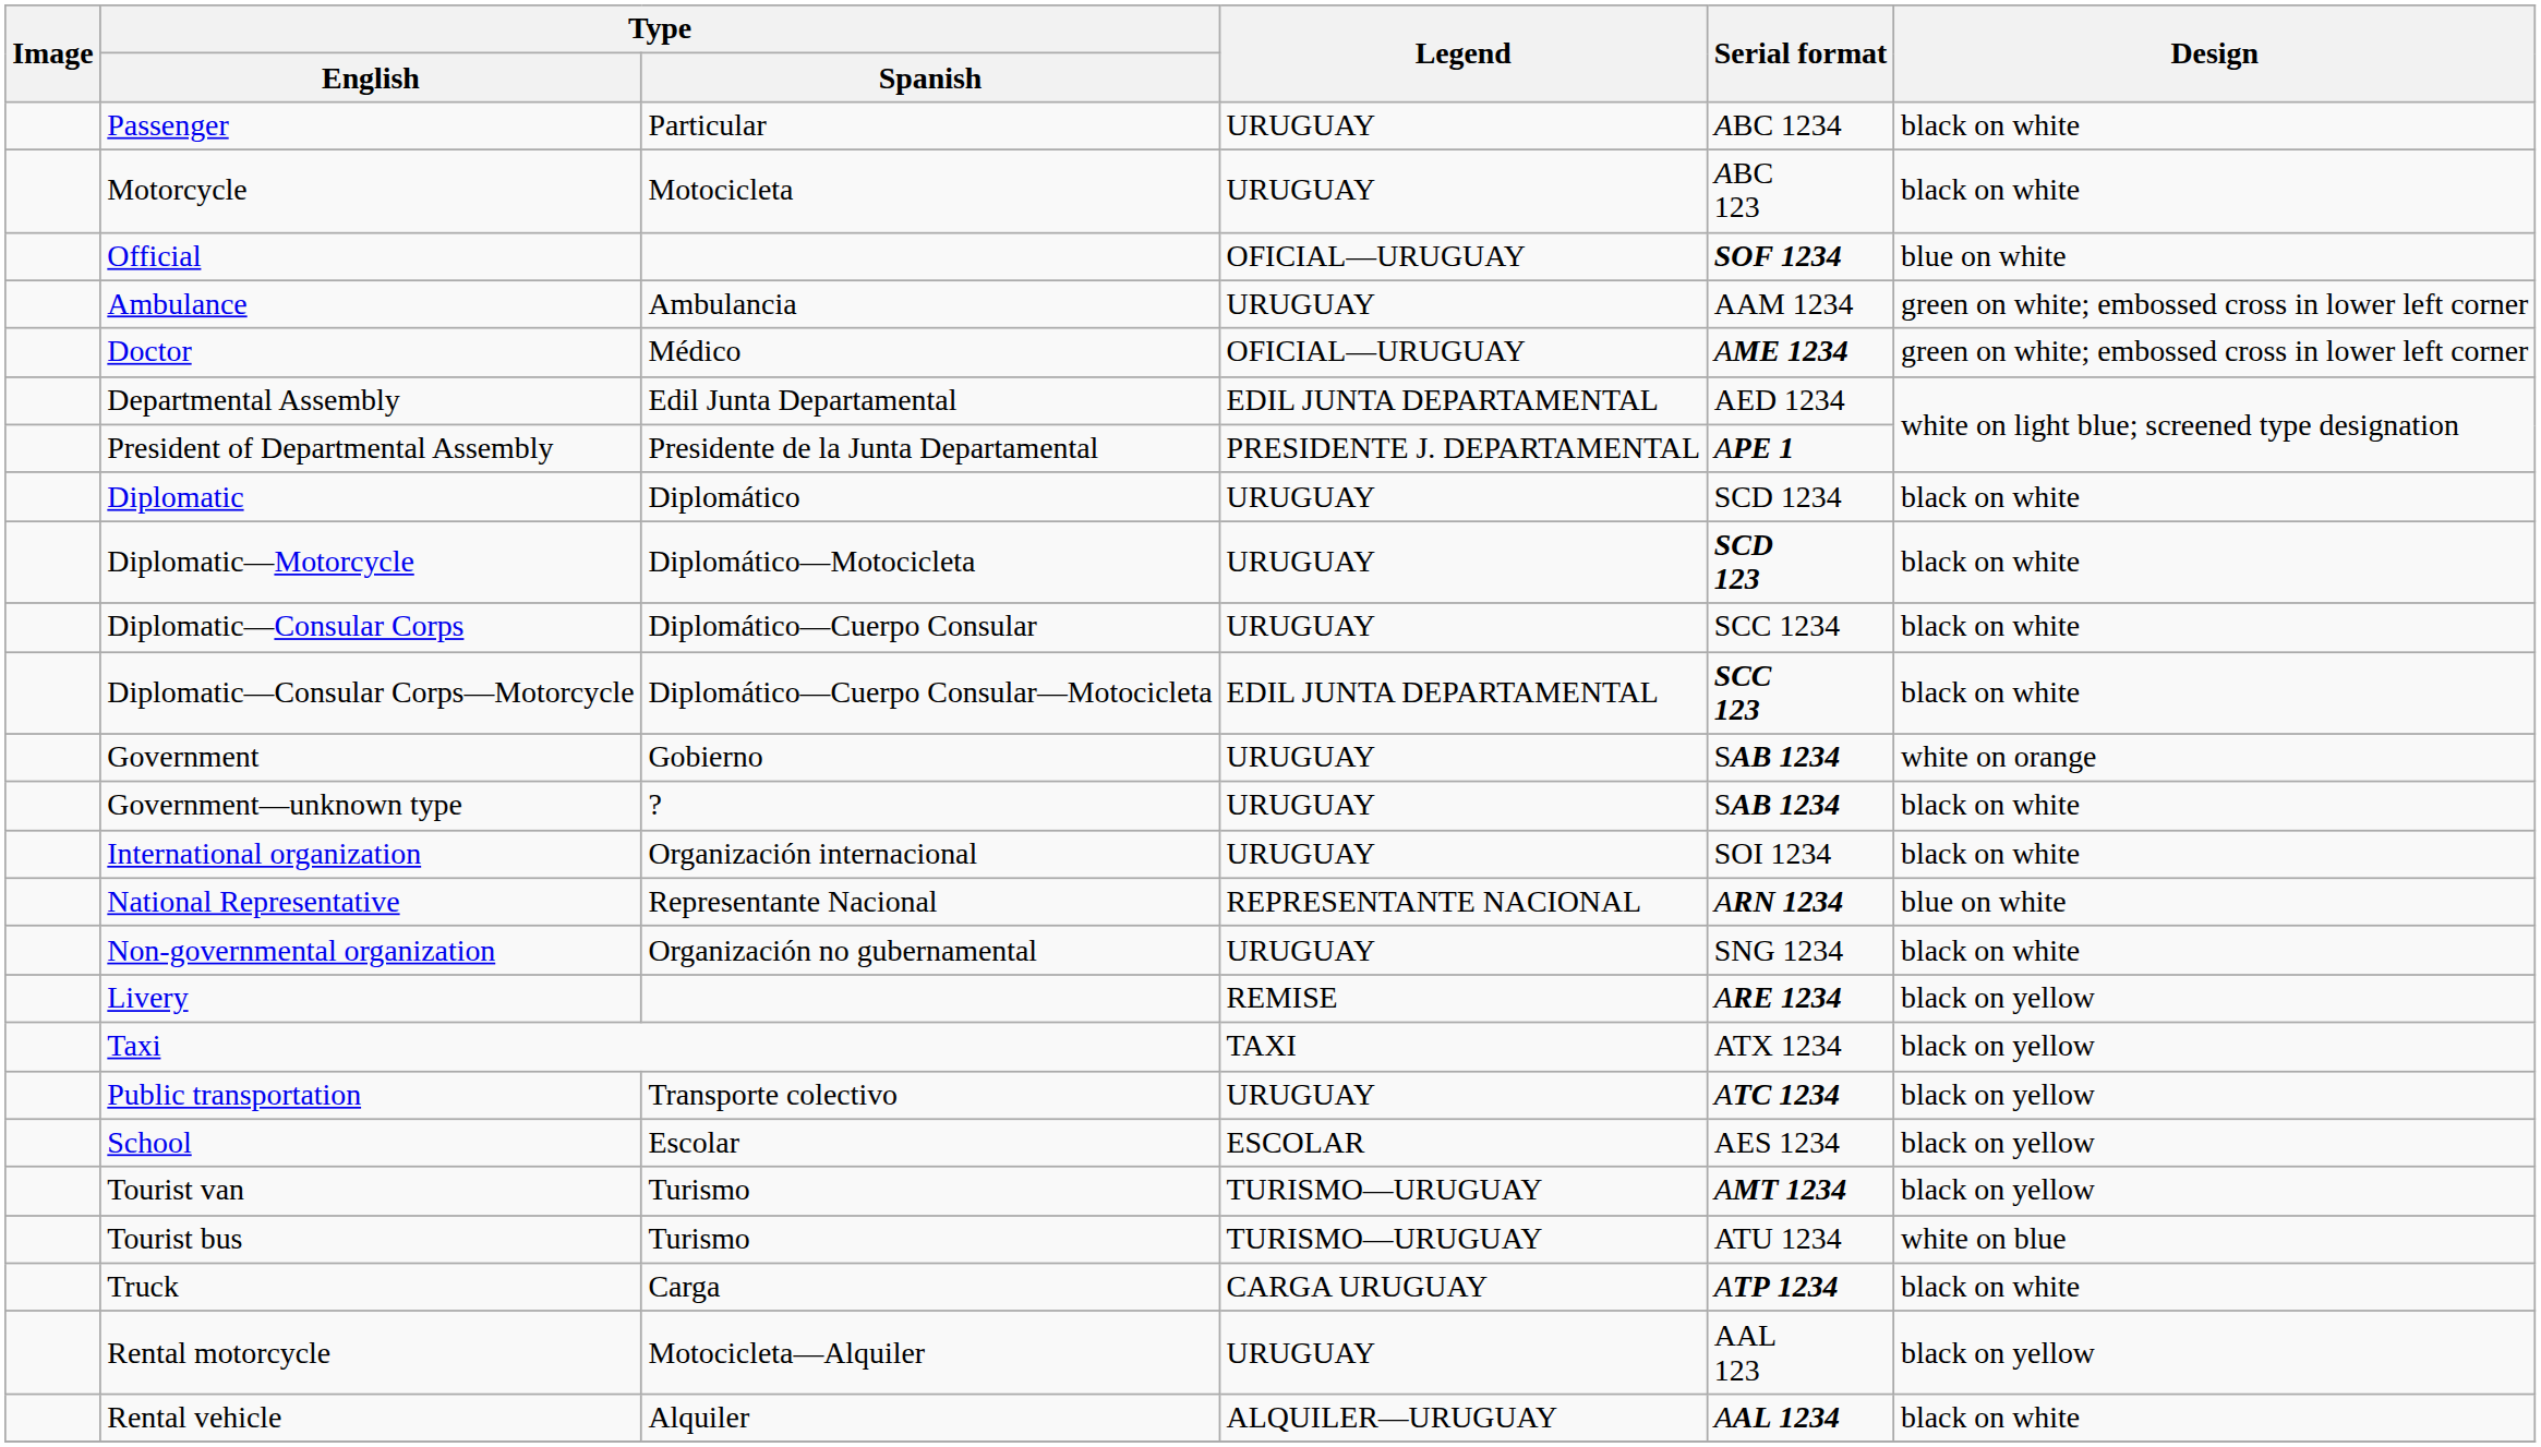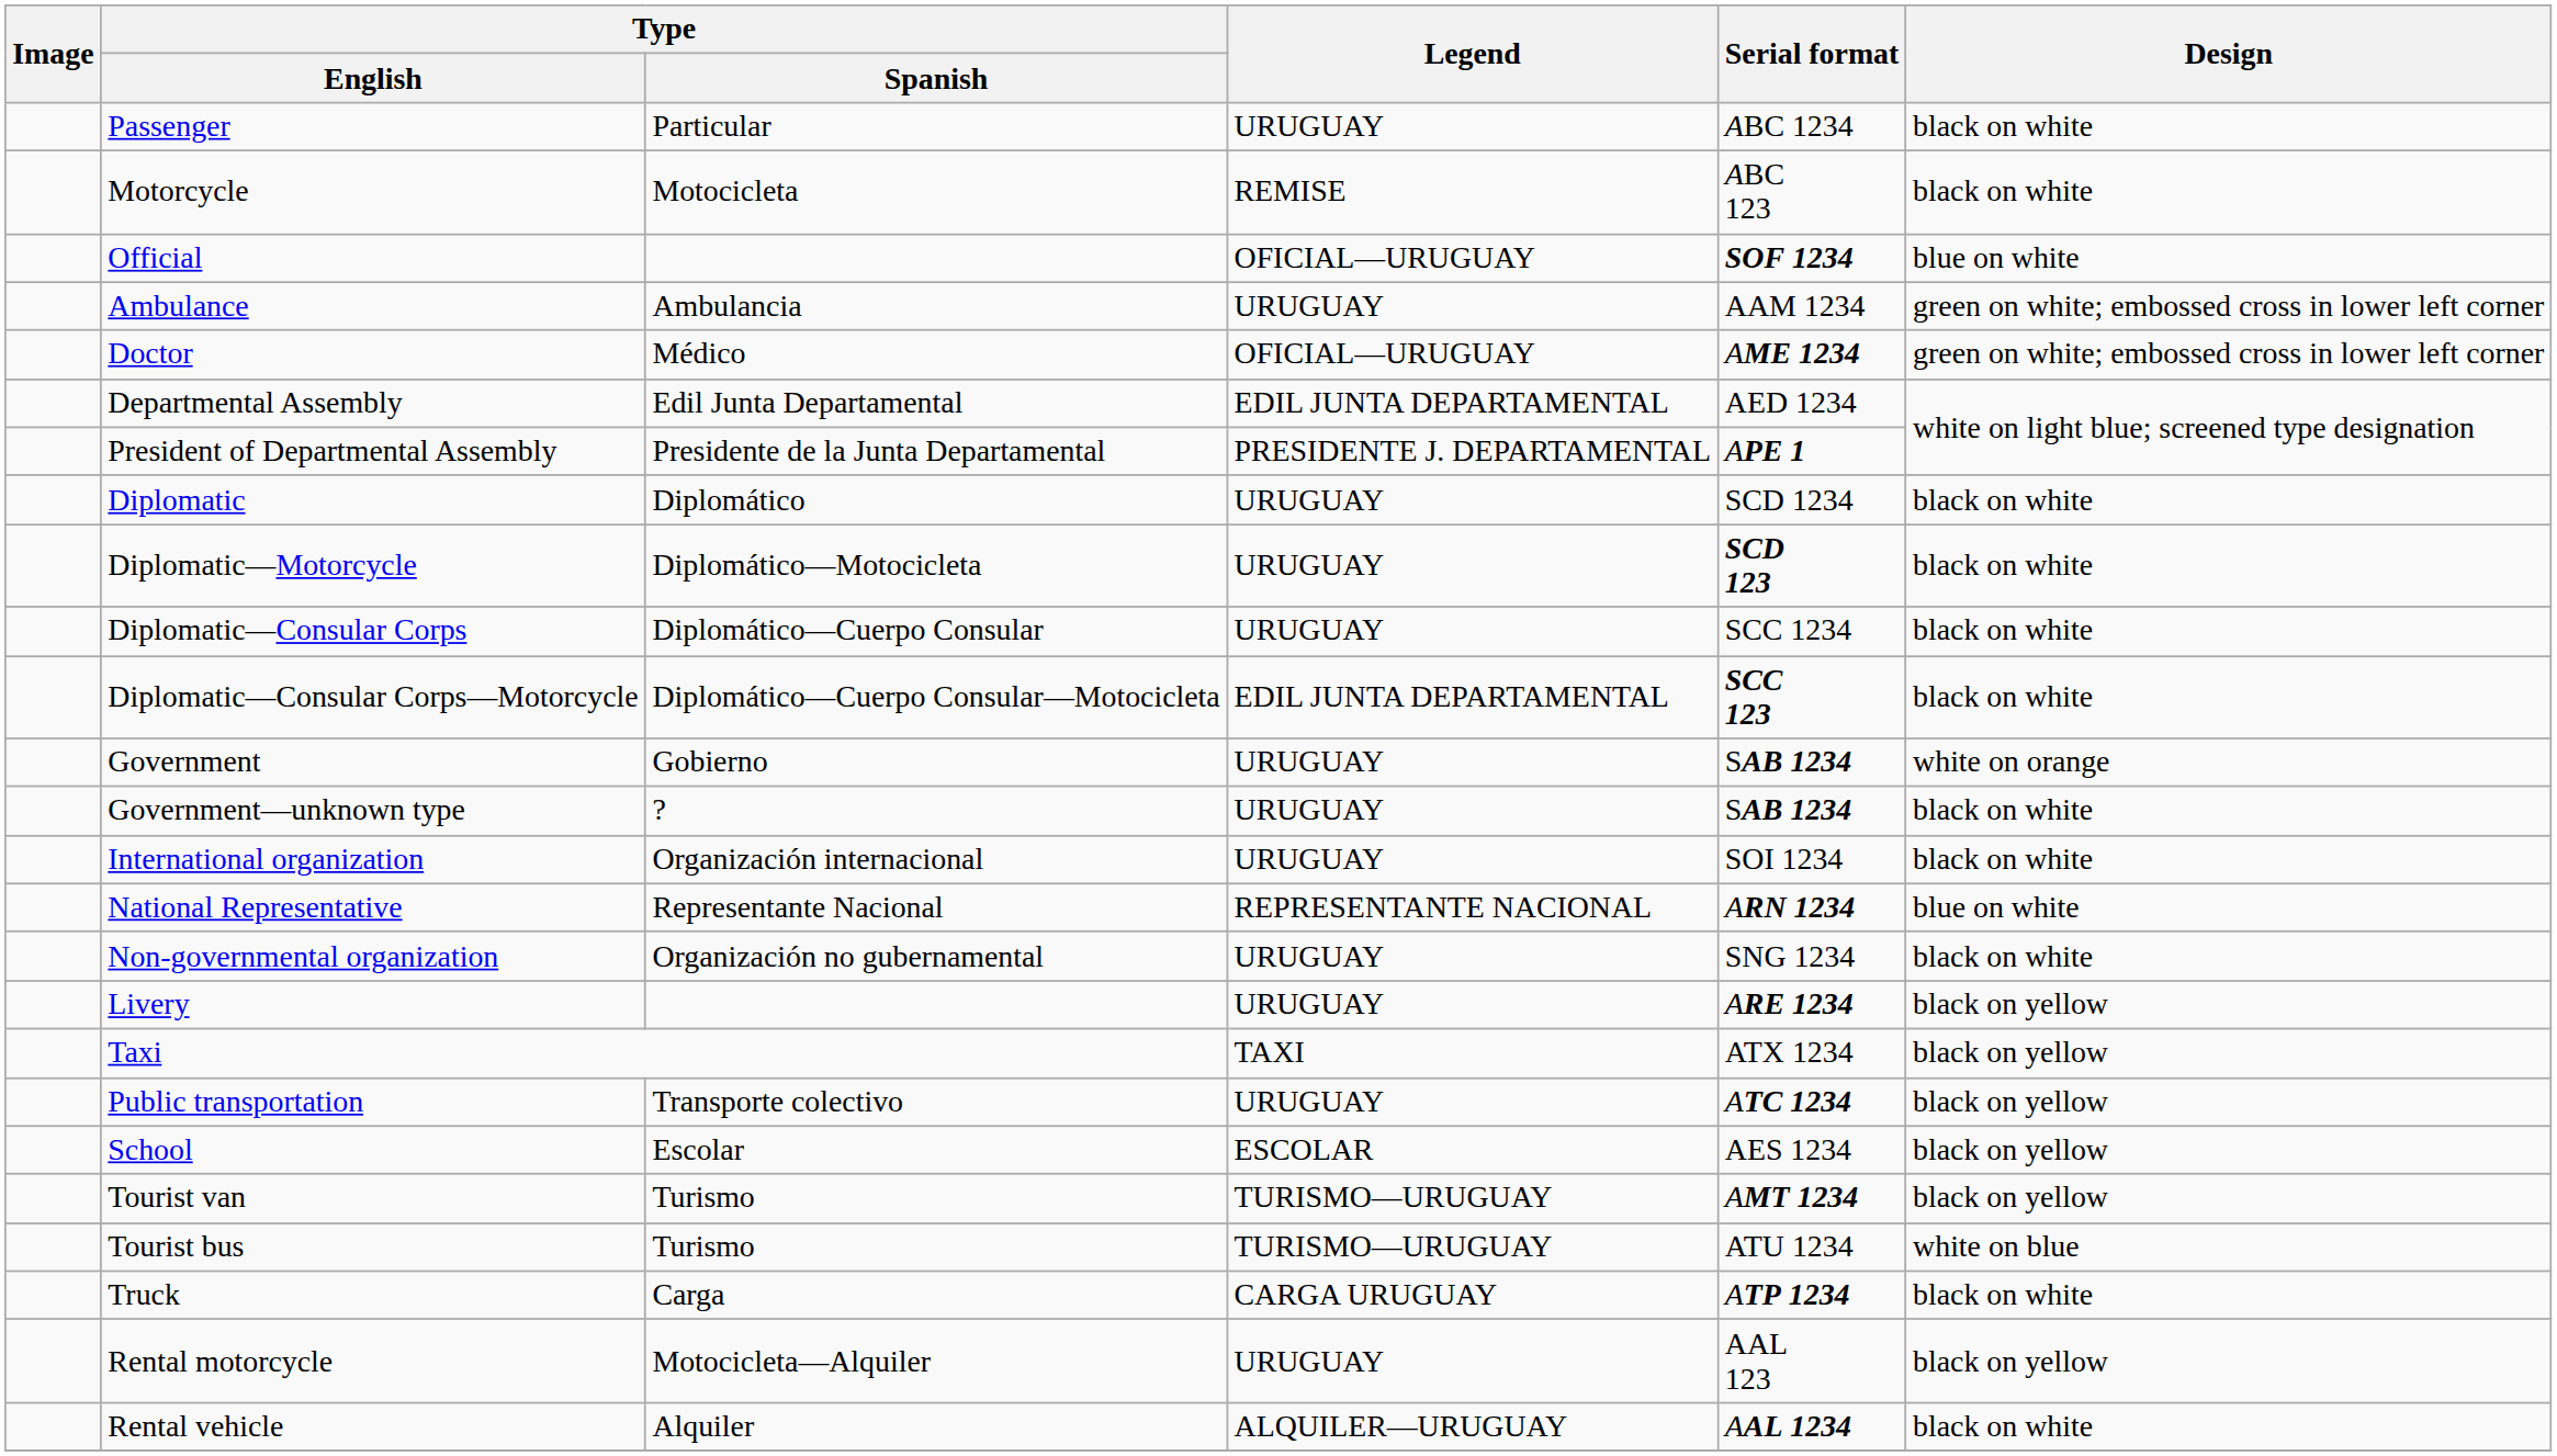Motorcycle | Legend: URUGUAY -> REMISE
Livery | Legend: REMISE -> URUGUAY
